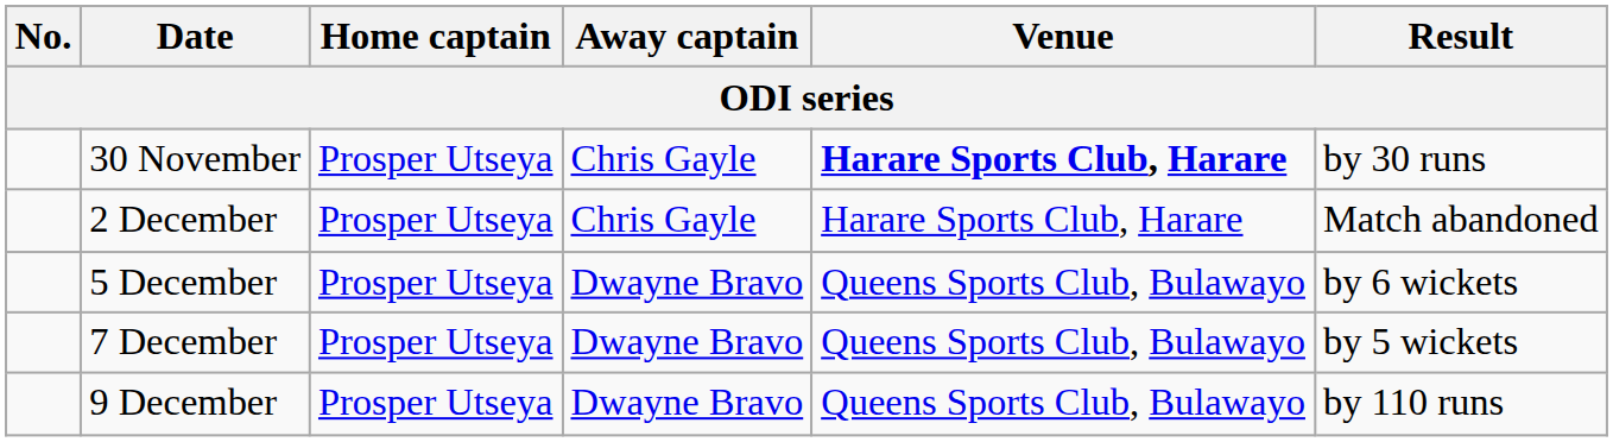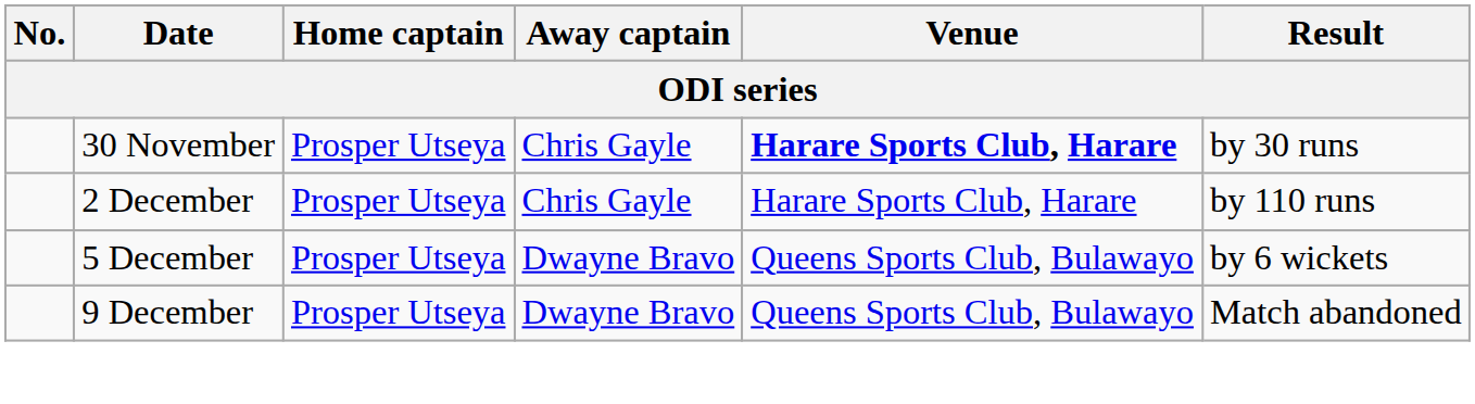2 December | Result: Match abandoned -> by 110 runs
- row: 7 December | Prosper Utseya | Dwayne Bravo | Queens Sports Club, Bulawayo | by 5 wickets
9 December | Result: by 110 runs -> Match abandoned
